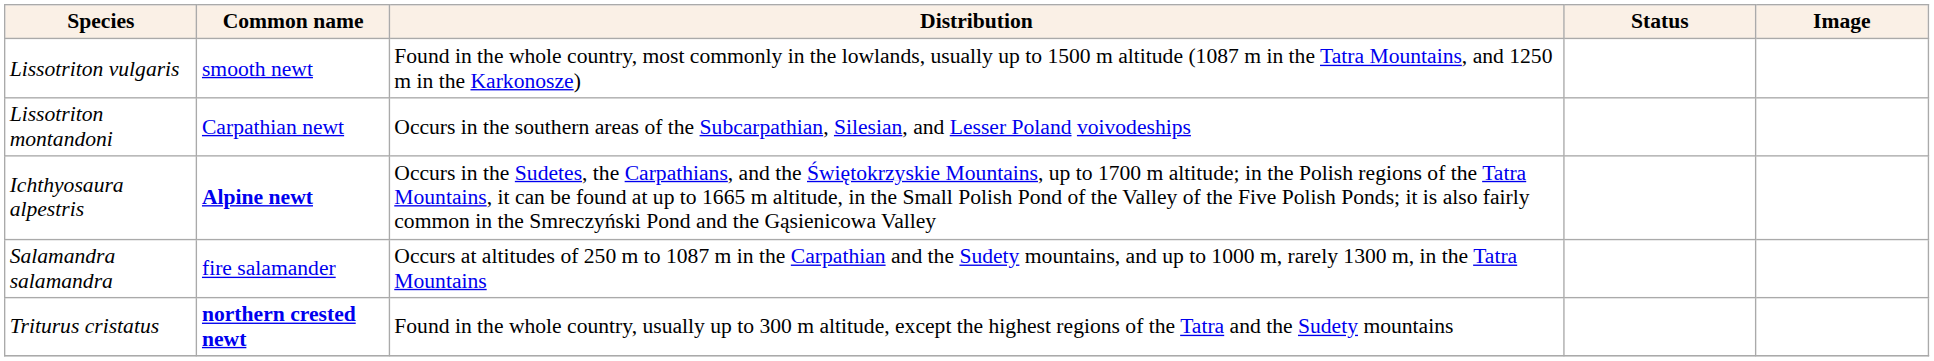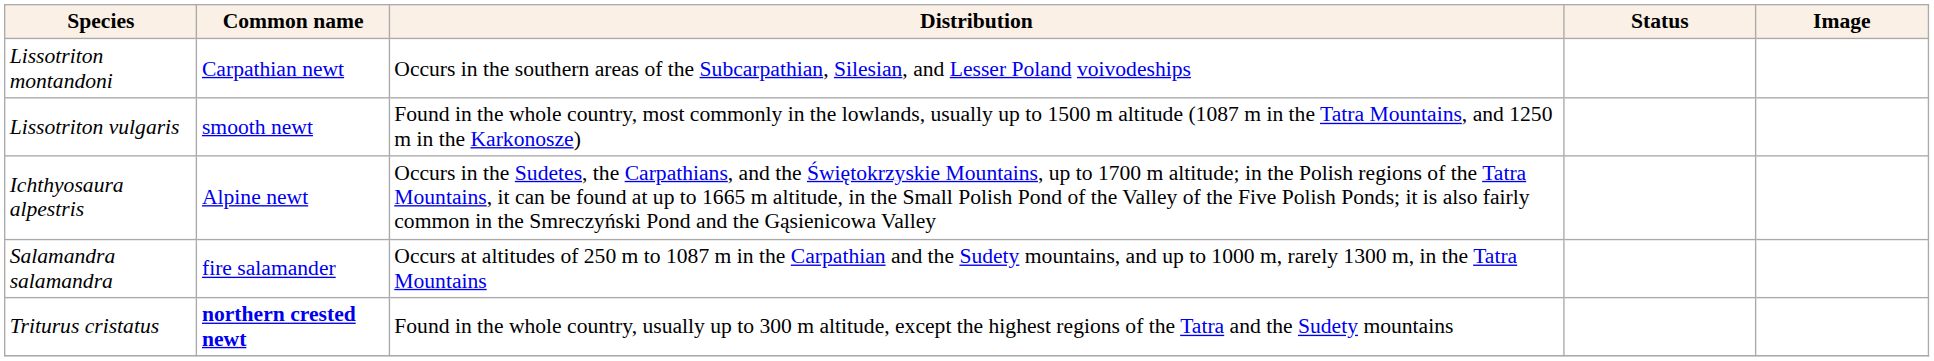rows swapped: Lissotriton montandoni <-> Lissotriton vulgaris
Ichthyosaura alpestris | Common name: bold -> normal
